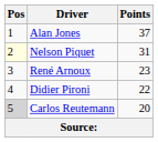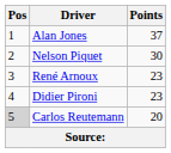Nelson Piquet | Pos: lightyellow background -> no background
Nelson Piquet | Points: 31 -> 30
Didier Pironi | Points: 22 -> 23
